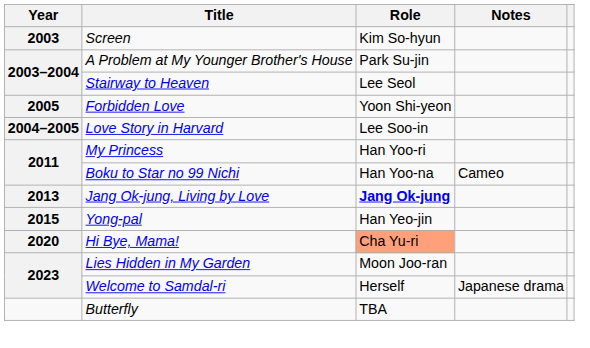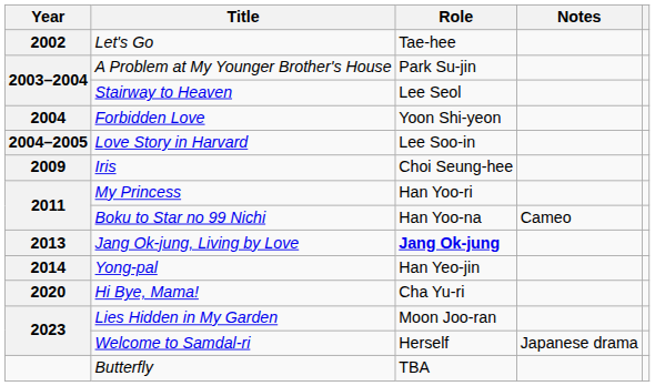+ row: 2002 | Let's Go | Tae-hee
- row: 2003 | Screen | Kim So-hyun
Forbidden Love | Year: 2005 -> 2004
+ row: 2009 | Iris | Choi Seung-hee
Yong-pal | Year: 2015 -> 2014
Hi Bye, Mama! | Role: lightsalmon background -> no background
